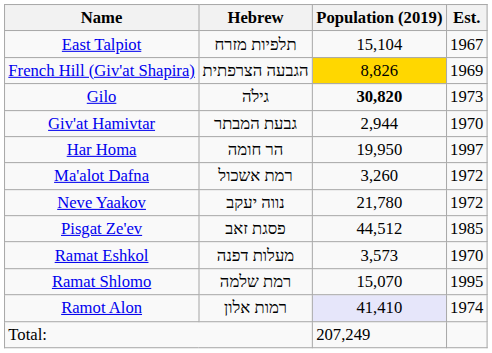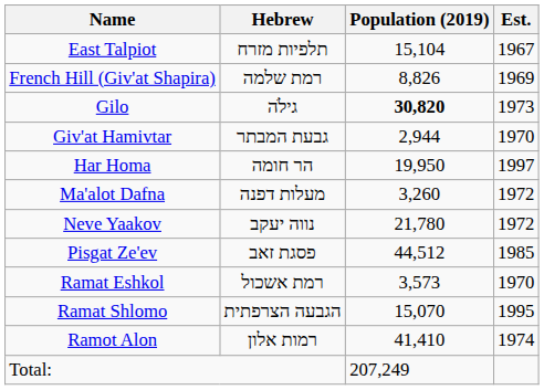French Hill (Giv'at Shapira) | Hebrew: הגבעה הצרפתית -> רמת שלמה
French Hill (Giv'at Shapira) | Population (2019): gold background -> no background
Ma'alot Dafna | Hebrew: רמת אשכול -> מעלות דפנה
Ramat Eshkol | Hebrew: מעלות דפנה -> רמת אשכול
Ramat Shlomo | Hebrew: רמת שלמה -> הגבעה הצרפתית
Ramot Alon | Population (2019): lavender background -> no background
